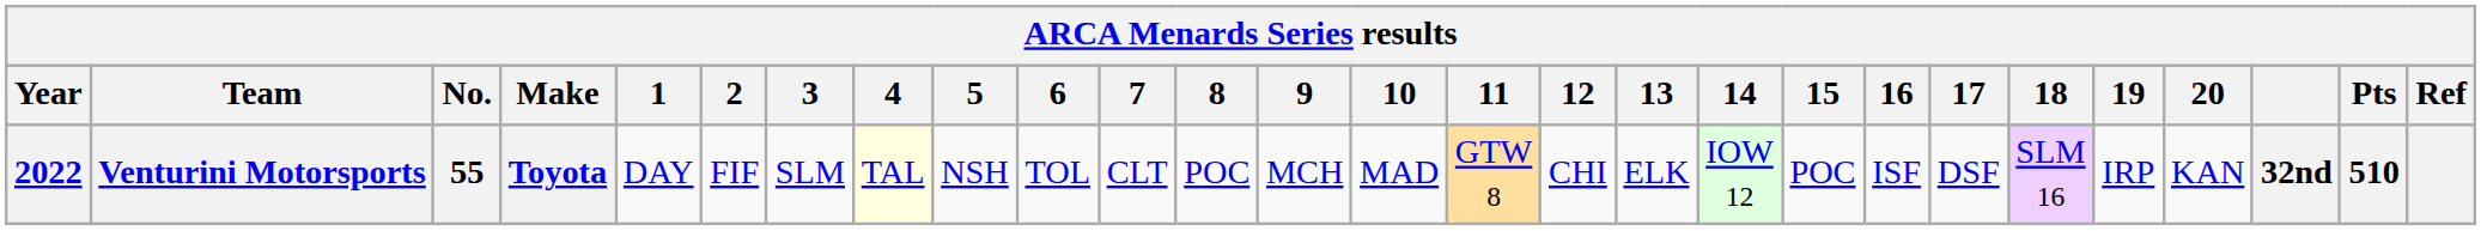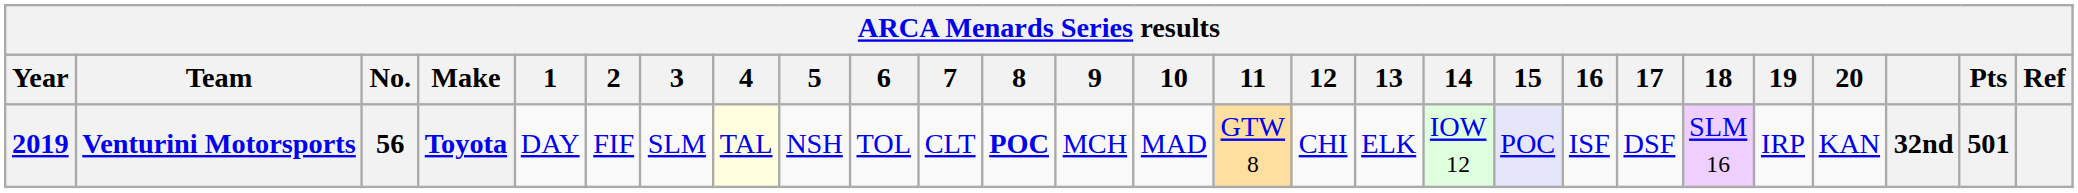Venturini Motorsports | Year: 2022 -> 2019
Venturini Motorsports | No.: 55 -> 56
Venturini Motorsports | 8: normal -> bold
Venturini Motorsports | 15: no background -> lavender background
Venturini Motorsports | Pts: 510 -> 501
